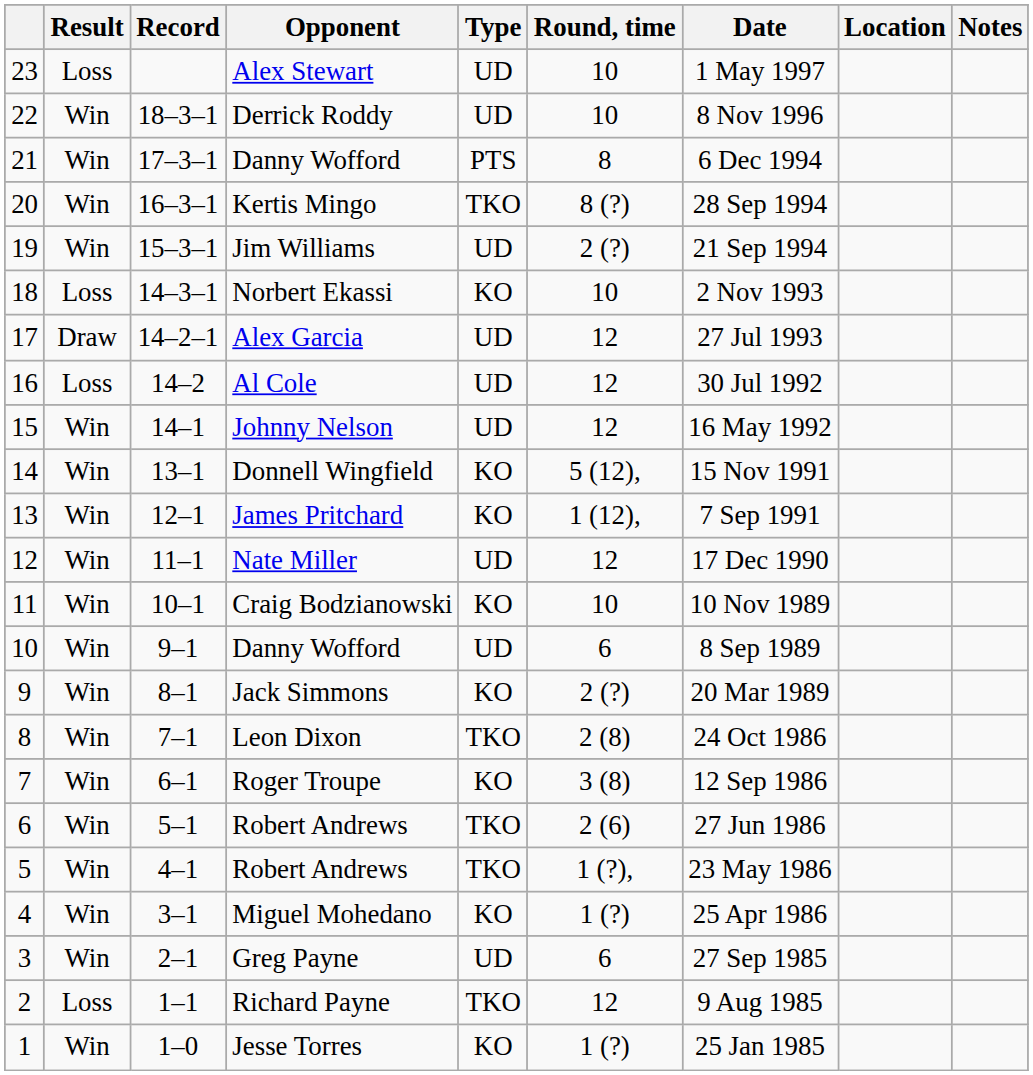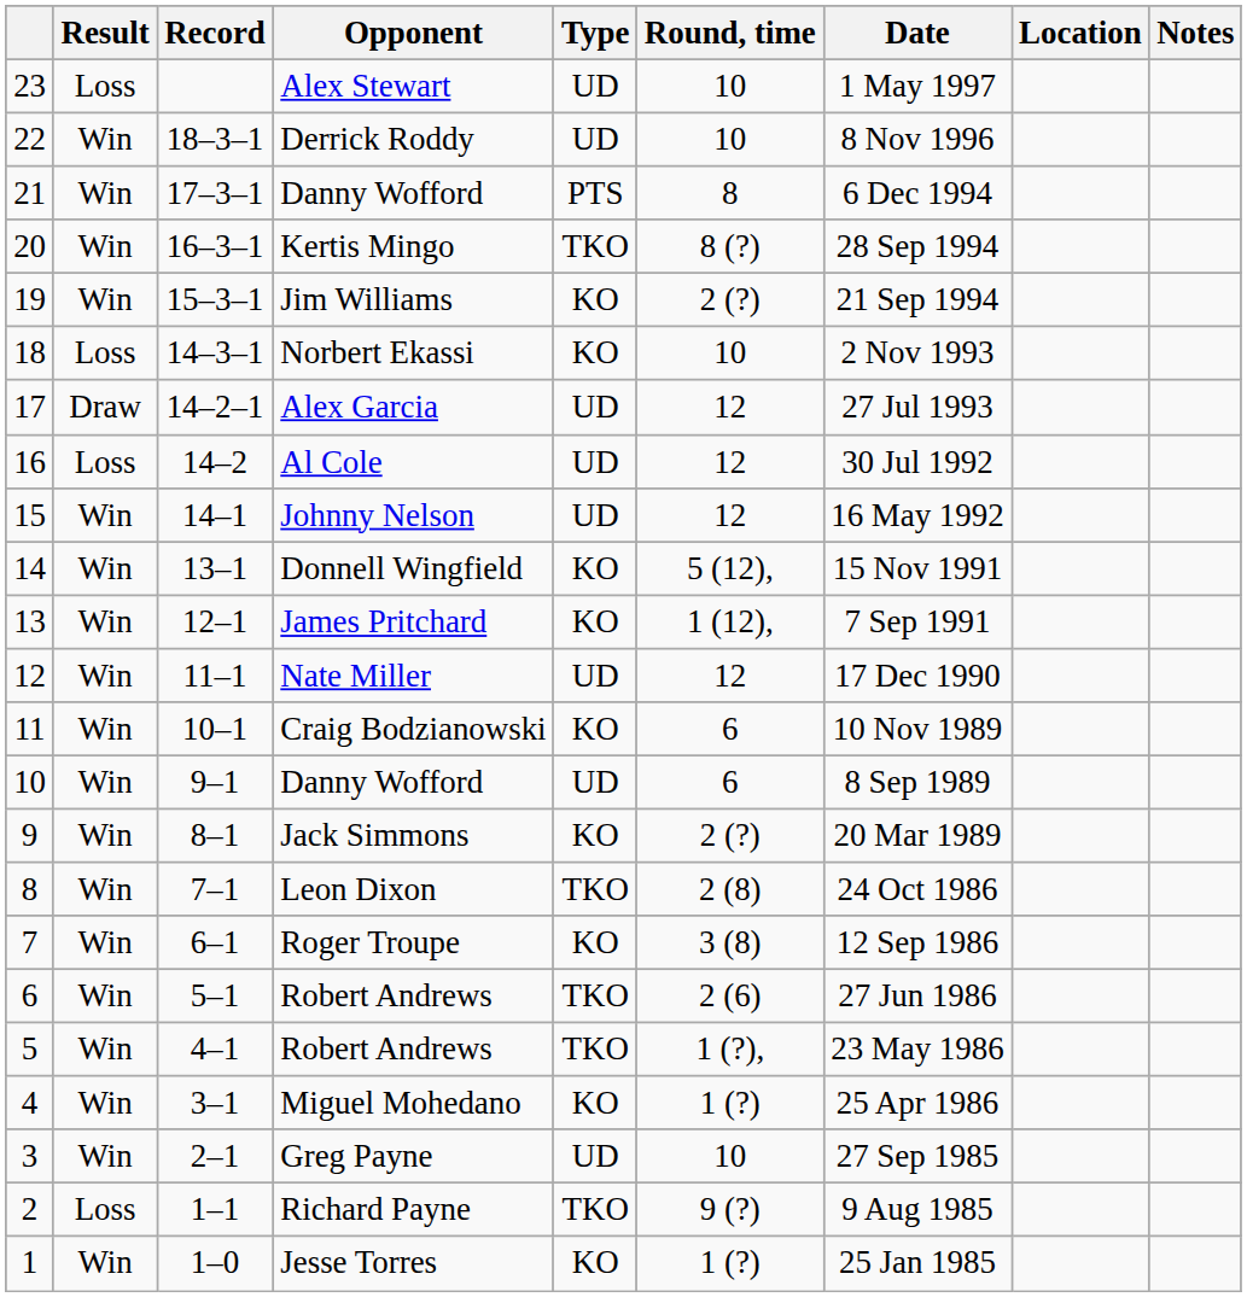Jim Williams | Type: UD -> KO
Craig Bodzianowski | Round, time: 10 -> 6
Greg Payne | Round, time: 6 -> 10
Richard Payne | Round, time: 12 -> 9 (?)
